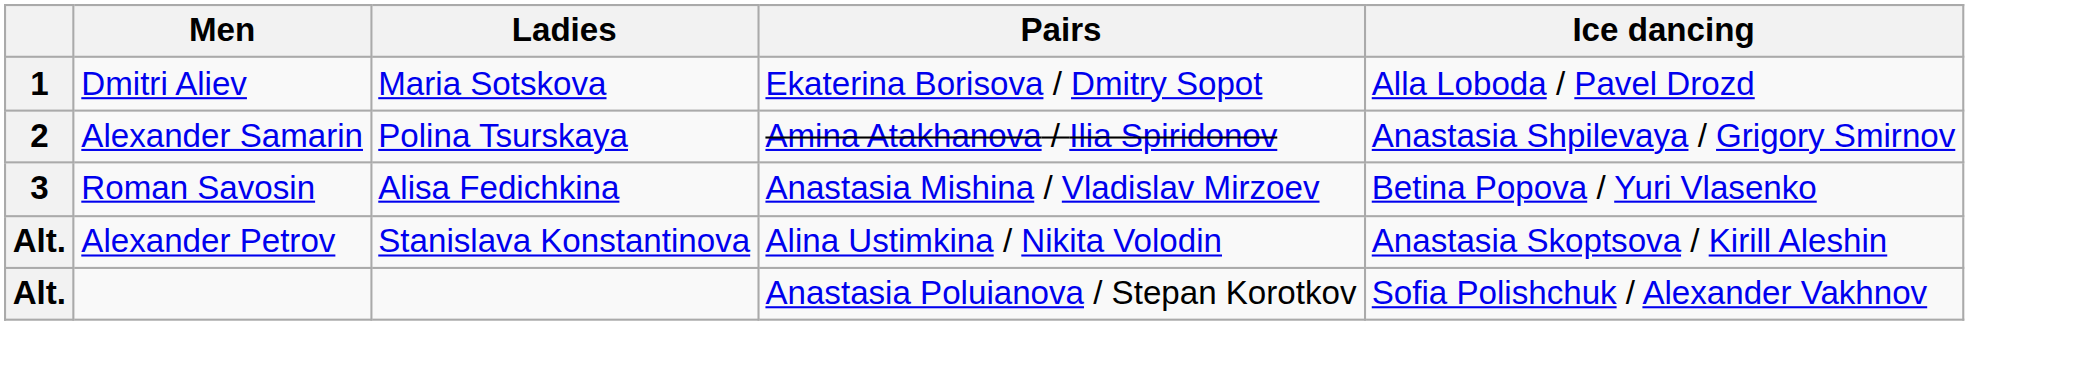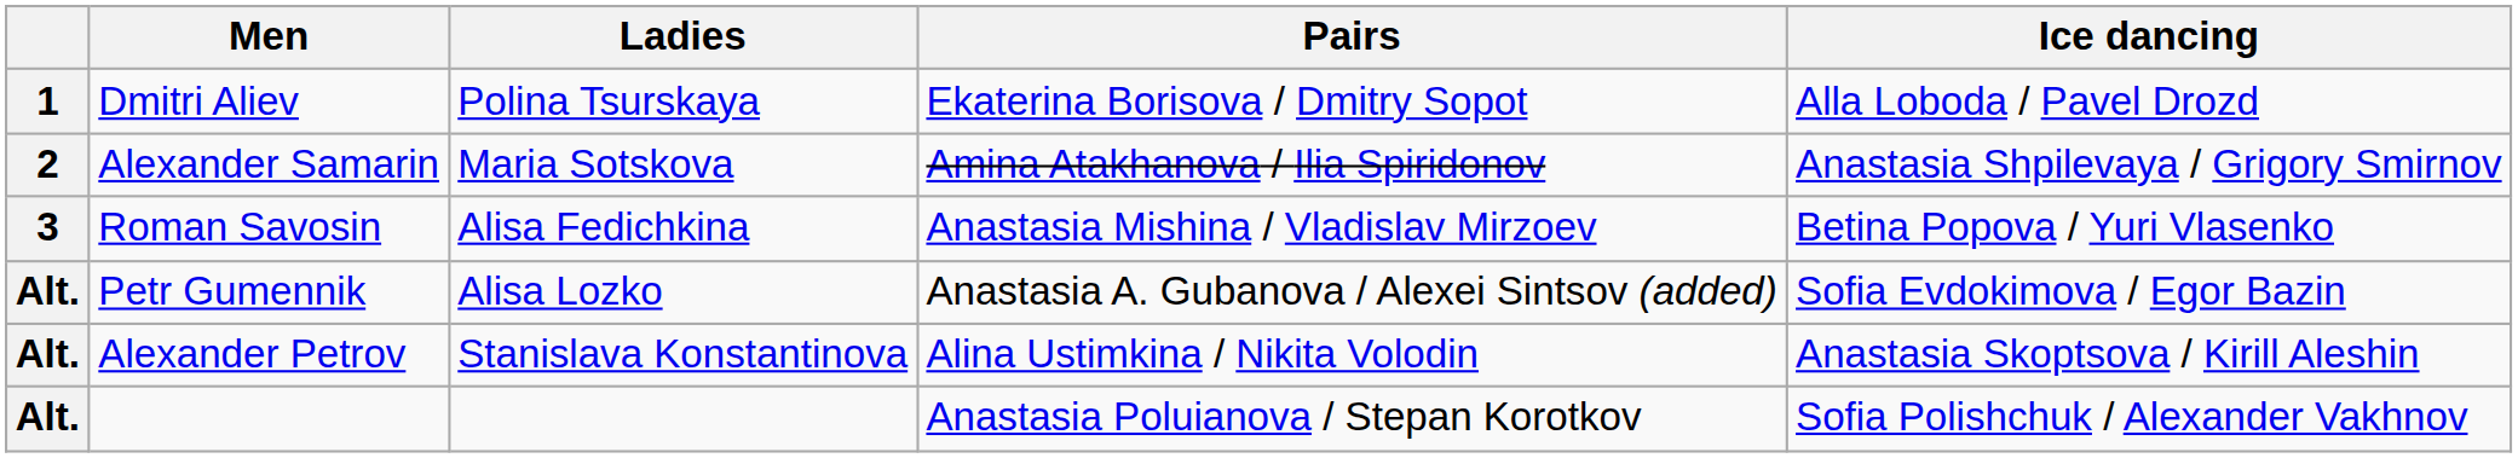Dmitri Aliev | Ladies: Maria Sotskova -> Polina Tsurskaya
Alexander Samarin | Ladies: Polina Tsurskaya -> Maria Sotskova
+ row: Alt. | Petr Gumennik | Alisa Lozko | Anastasia A. Gubanova / Alexei Sintsov (added) | Sofia Evdokimova / Egor Bazin
